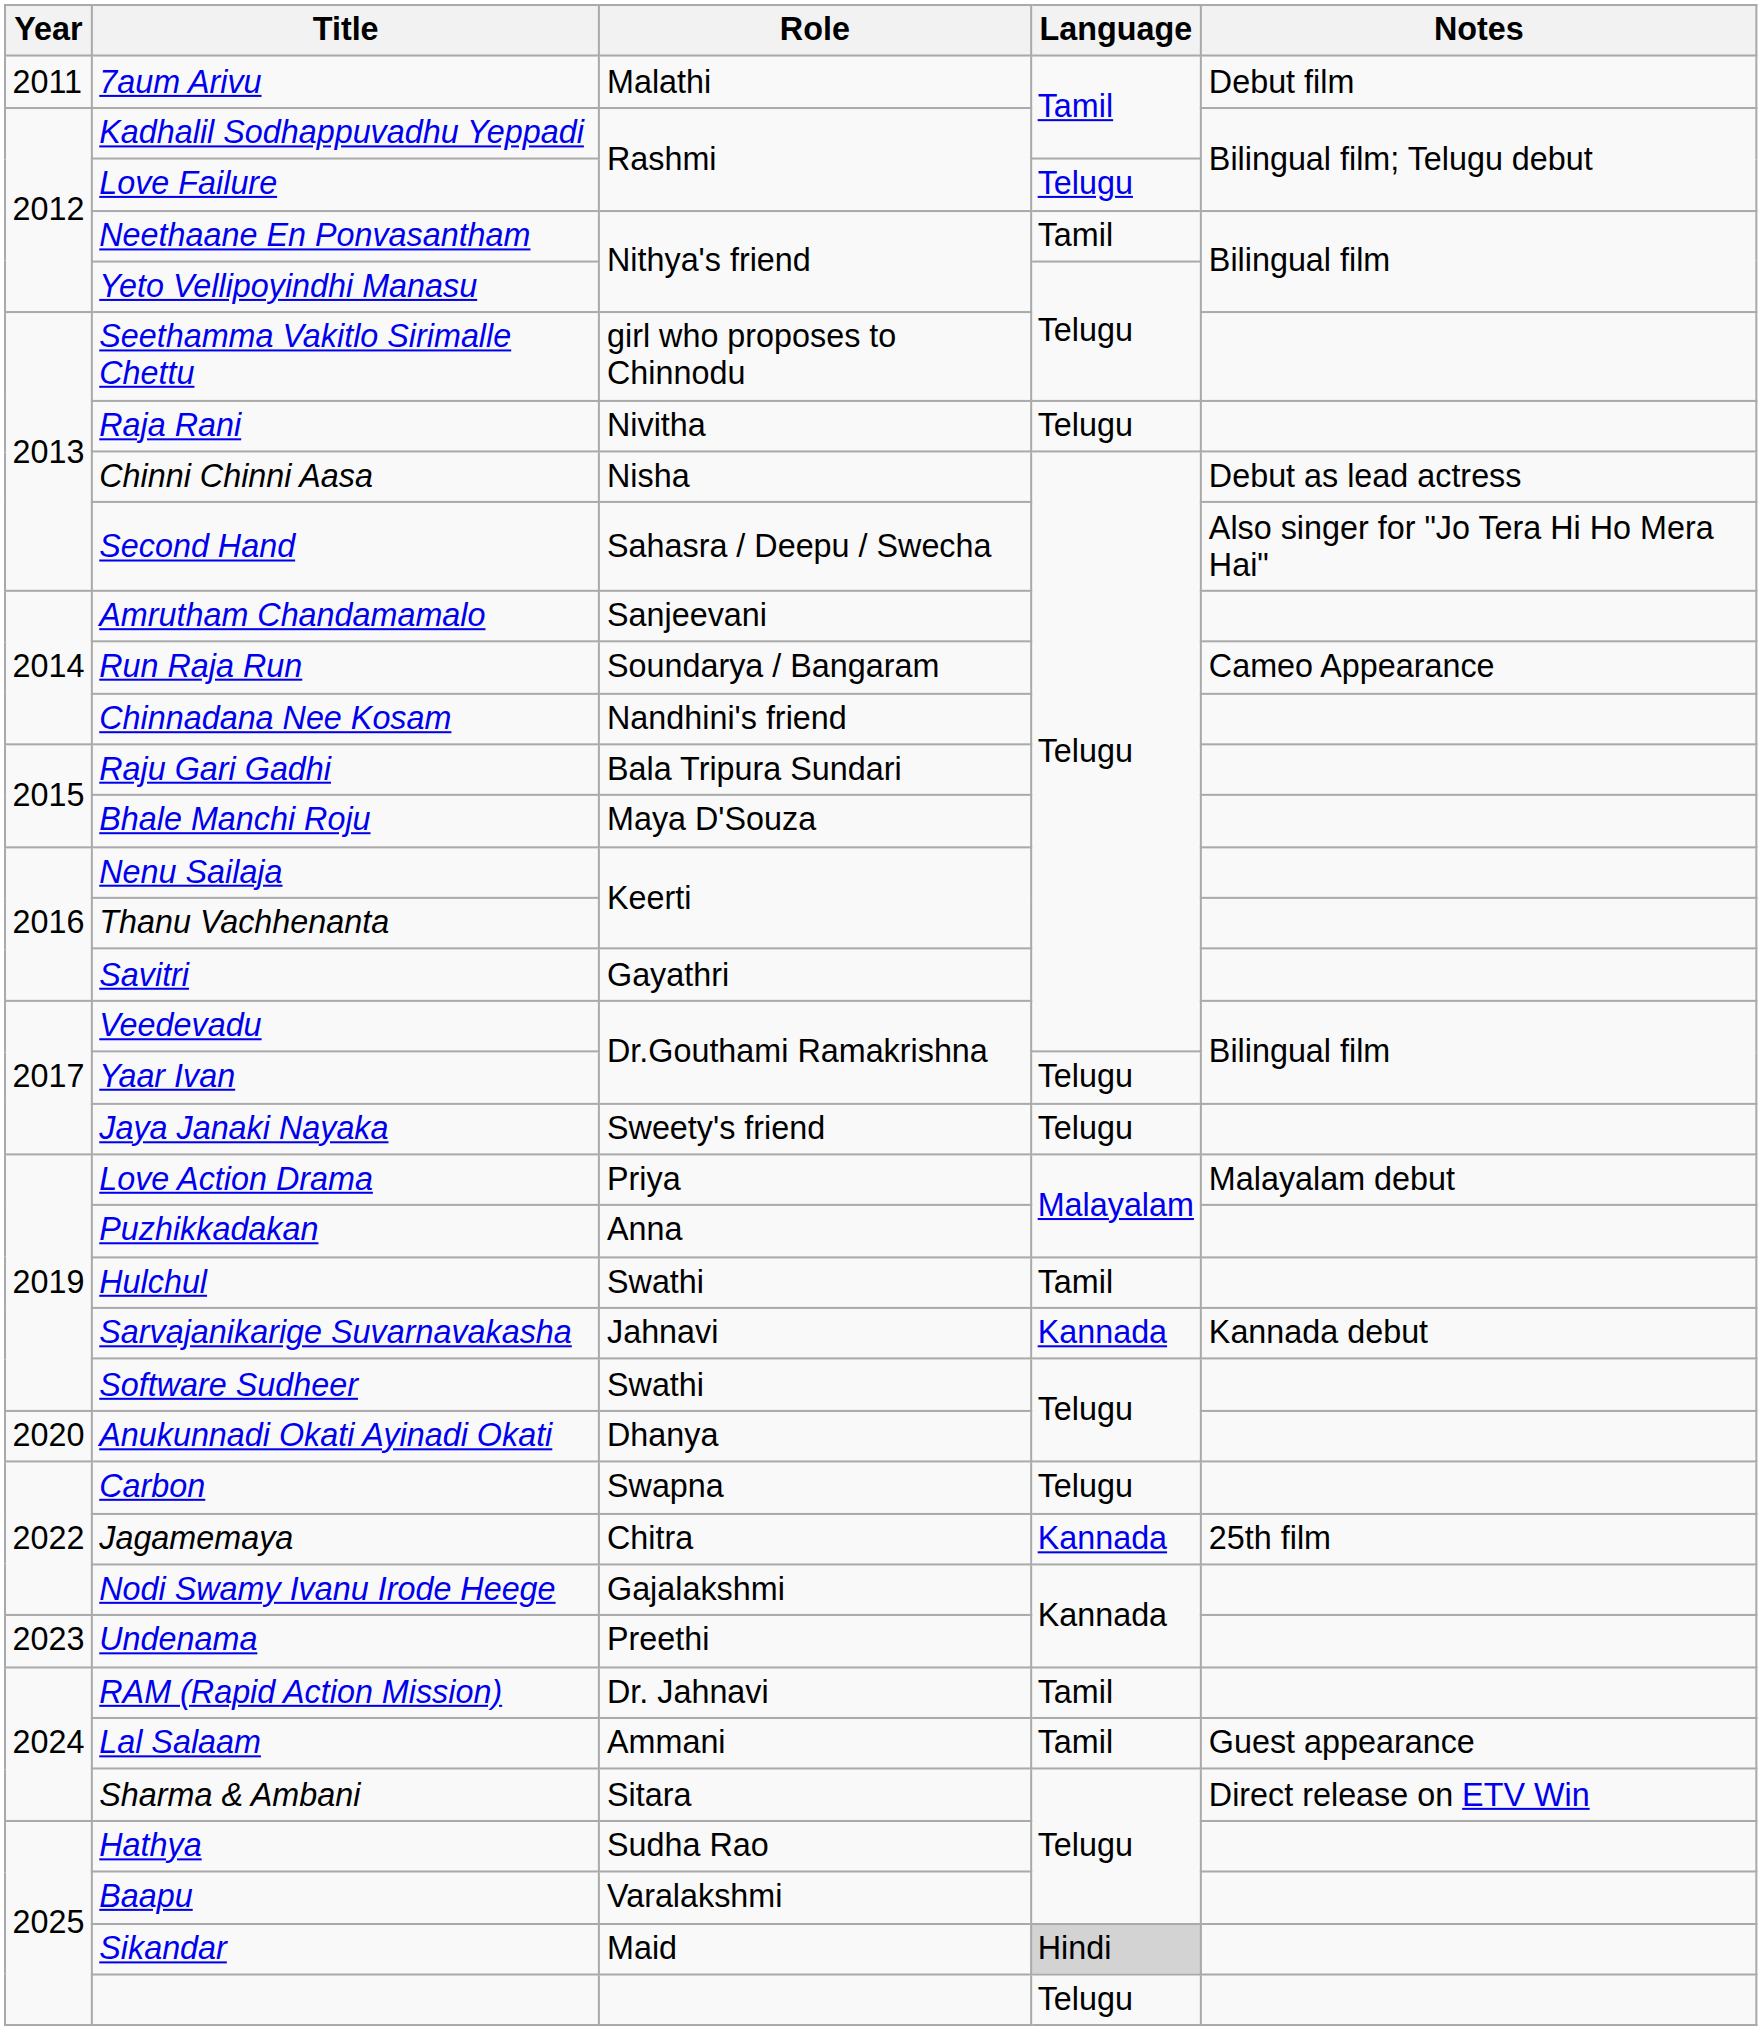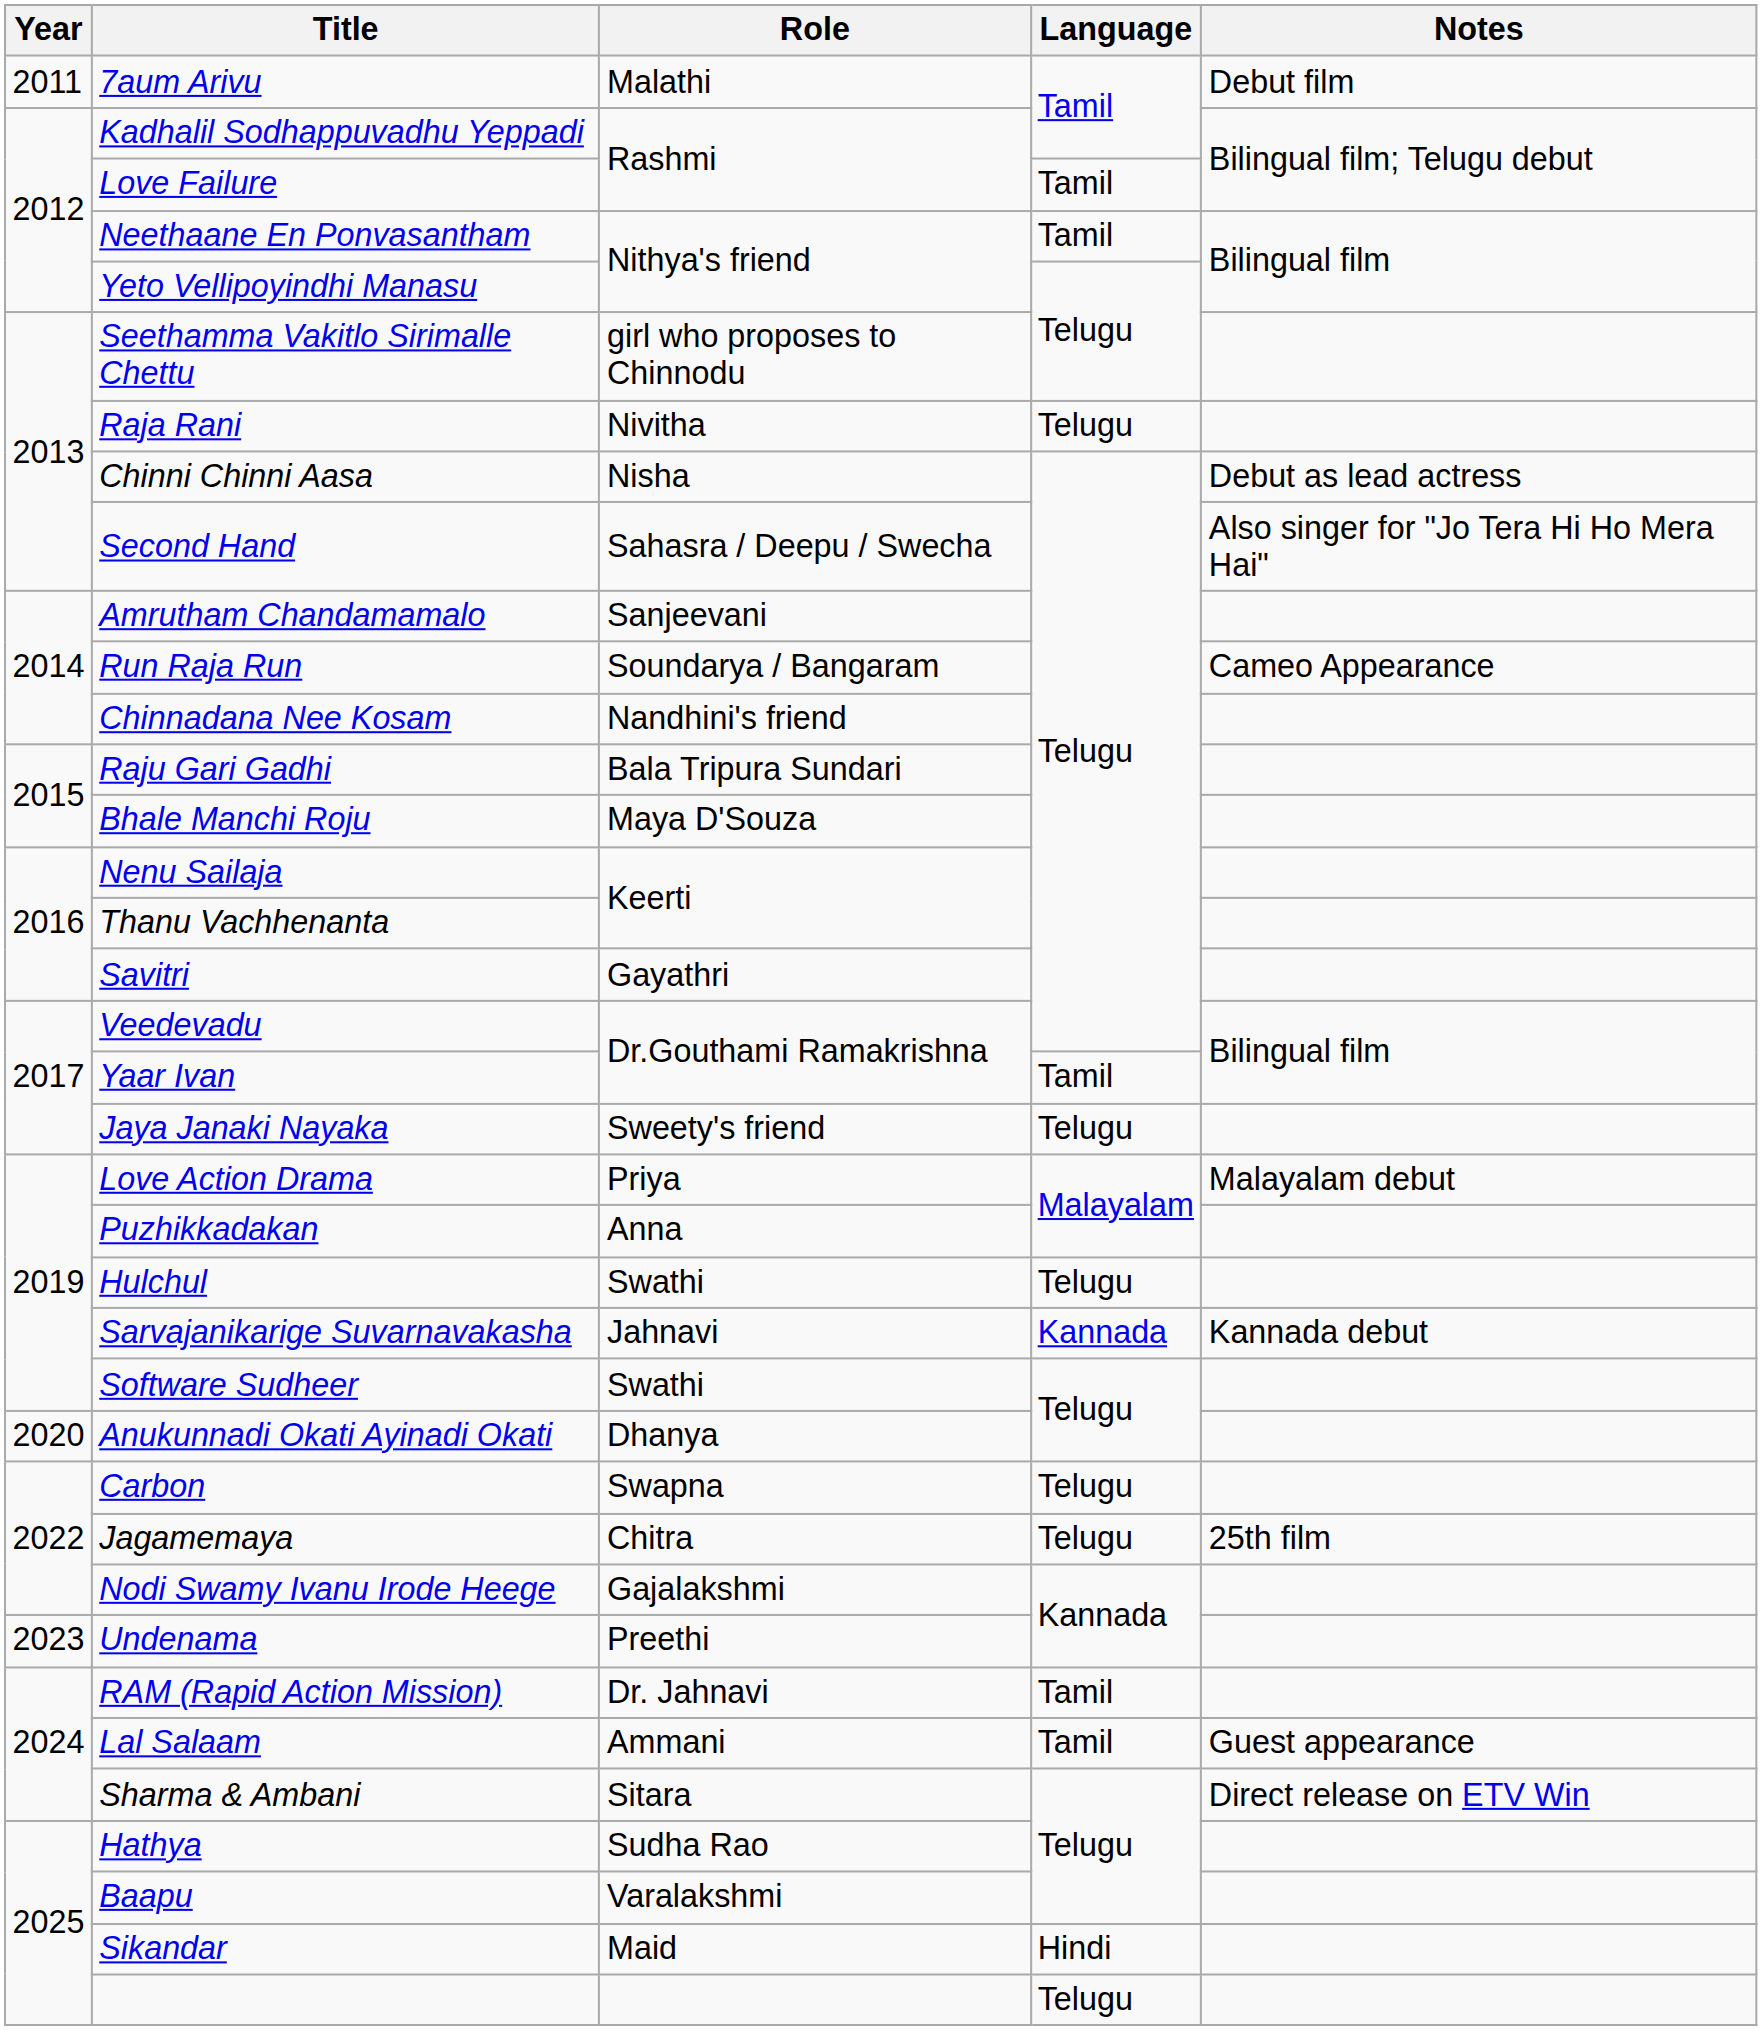Love Failure | Language: Telugu -> Tamil
Yaar Ivan | Language: Telugu -> Tamil
Hulchul | Language: Tamil -> Telugu
Jagamemaya | Language: Kannada -> Telugu
Sikandar | Language: lightgrey background -> no background
